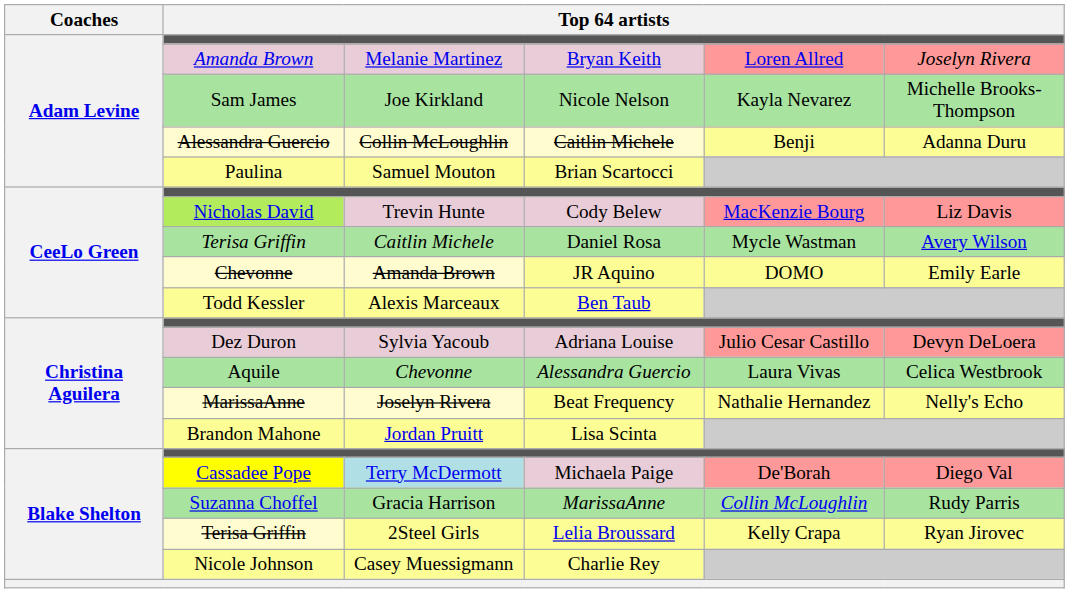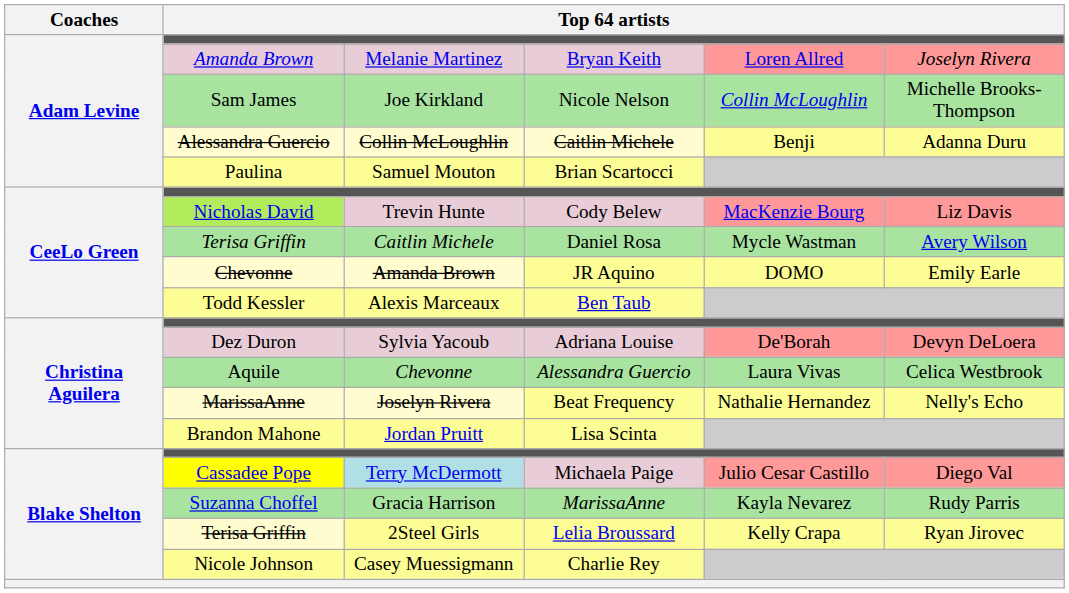Joe Kirkland | column 5: Kayla Nevarez -> Collin McLoughlin
Sylvia Yacoub | column 5: Julio Cesar Castillo -> De'Borah
Terry McDermott | column 5: De'Borah -> Julio Cesar Castillo
Gracia Harrison | column 5: Collin McLoughlin -> Kayla Nevarez
